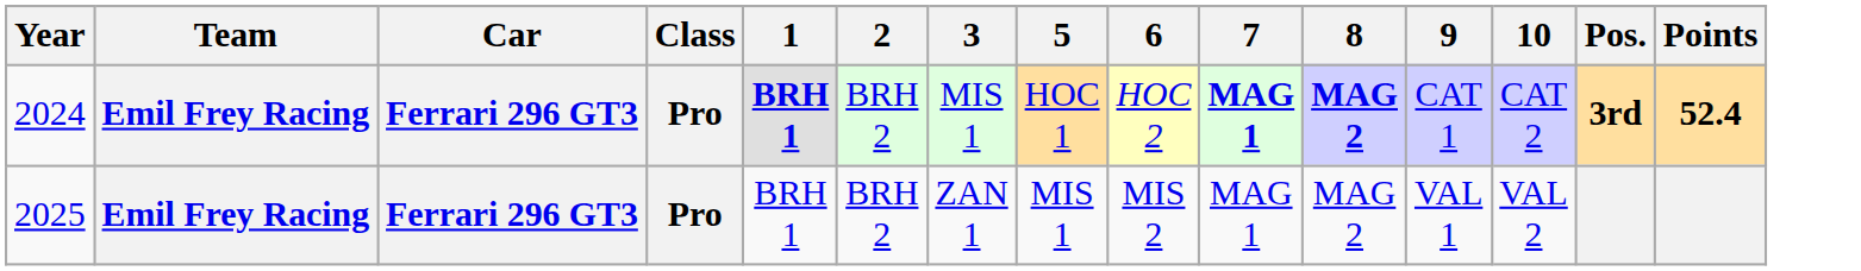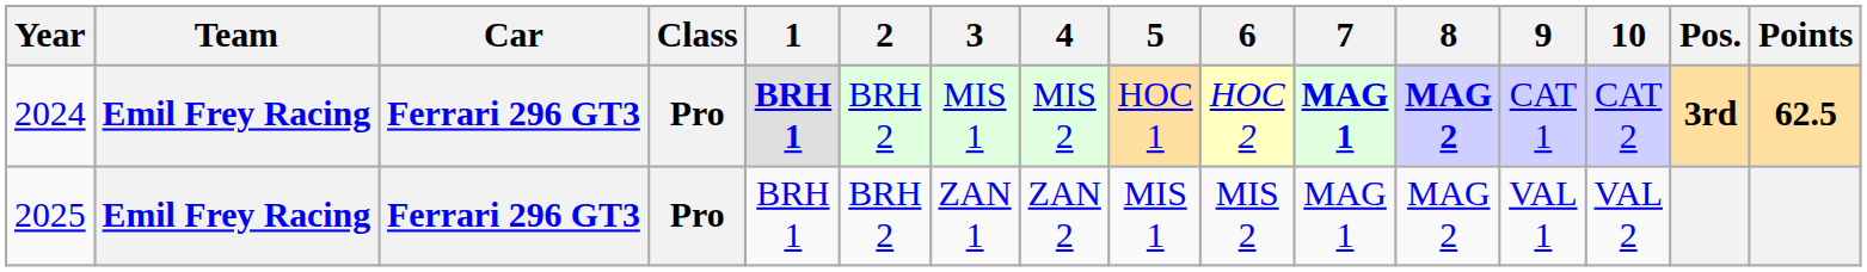+ column: 4 | MIS 2 | ZAN 2
2024 | Points: 52.4 -> 62.5
